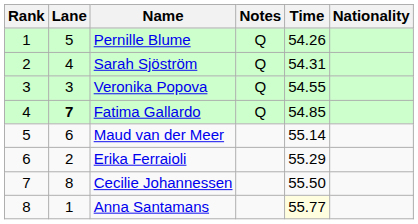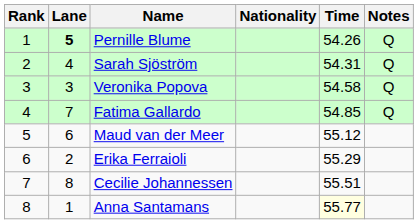columns swapped: Nationality <-> Notes
Pernille Blume | Lane: normal -> bold
Veronika Popova | Time: 54.55 -> 54.58
Fatima Gallardo | Lane: bold -> normal
Maud van der Meer | Time: 55.14 -> 55.12
Cecilie Johannessen | Time: 55.50 -> 55.51
